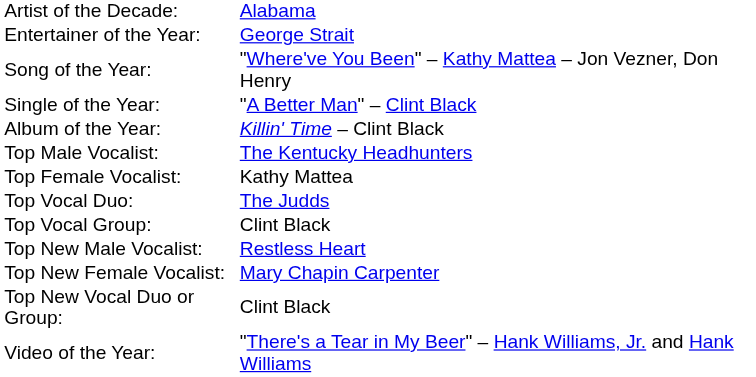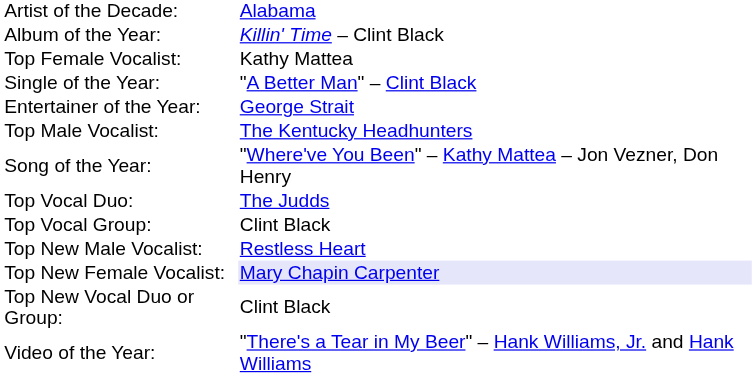rows swapped: Entertainer of the Year: <-> Album of the Year:
rows swapped: Song of the Year: <-> Top Female Vocalist:
Top New Female Vocalist: | column 2: no background -> lavender background
